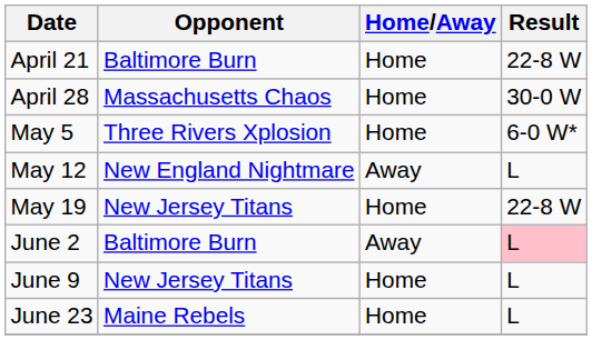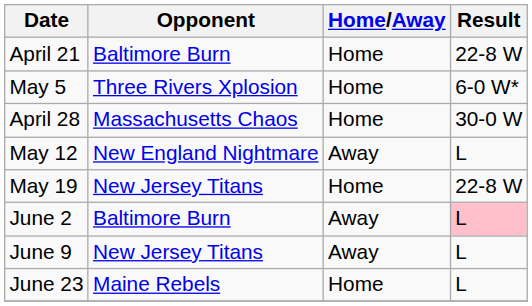rows swapped: April 28 <-> May 5
June 9 | Home/Away: Home -> Away
